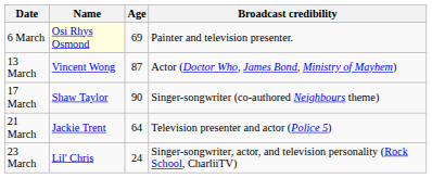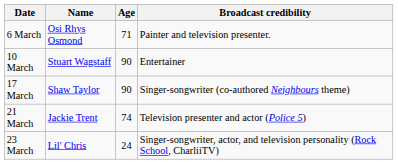6 March | Name: lightyellow background -> no background
6 March | Age: 69 -> 71
+ row: 10 March | Stuart Wagstaff | 90 | Entertainer
- row: 13 March | Vincent Wong | 87 | Actor (Doctor Who, James Bond, Ministry of Mayhem)
21 March | Age: 64 -> 74
